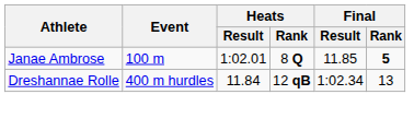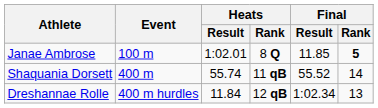+ row: Shaquania Dorsett | 400 m | 55.74 | 11 qB | 55.52 | 14
